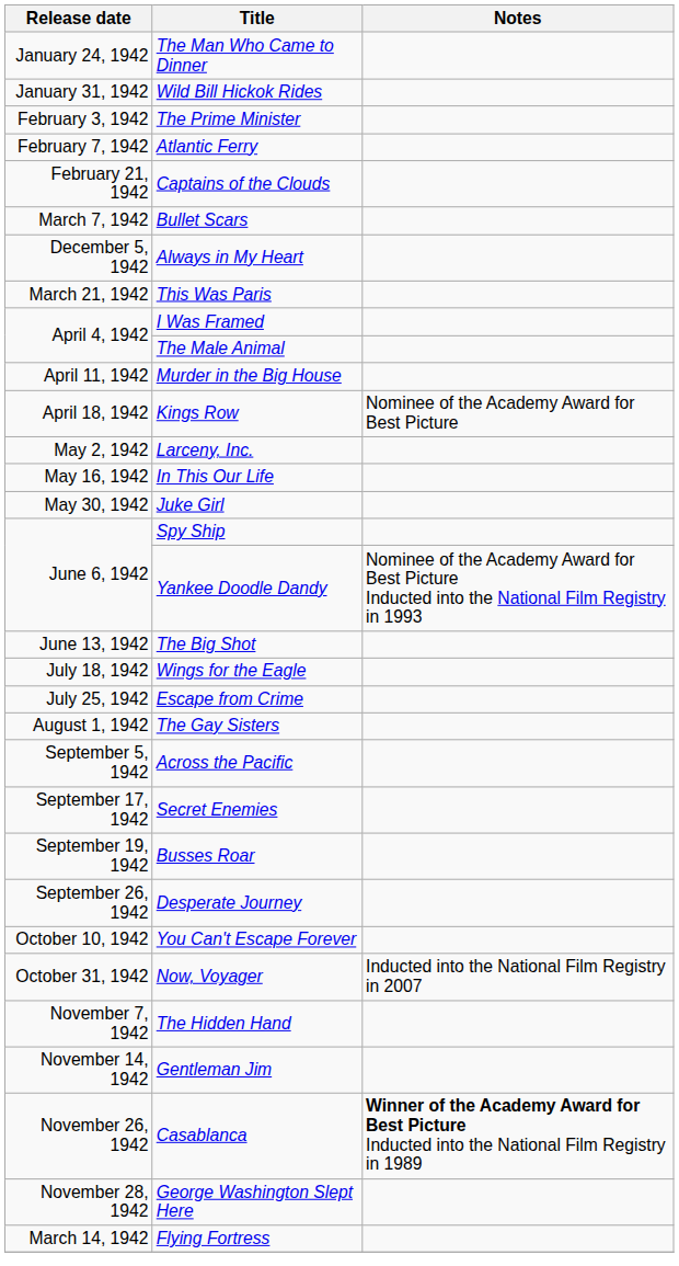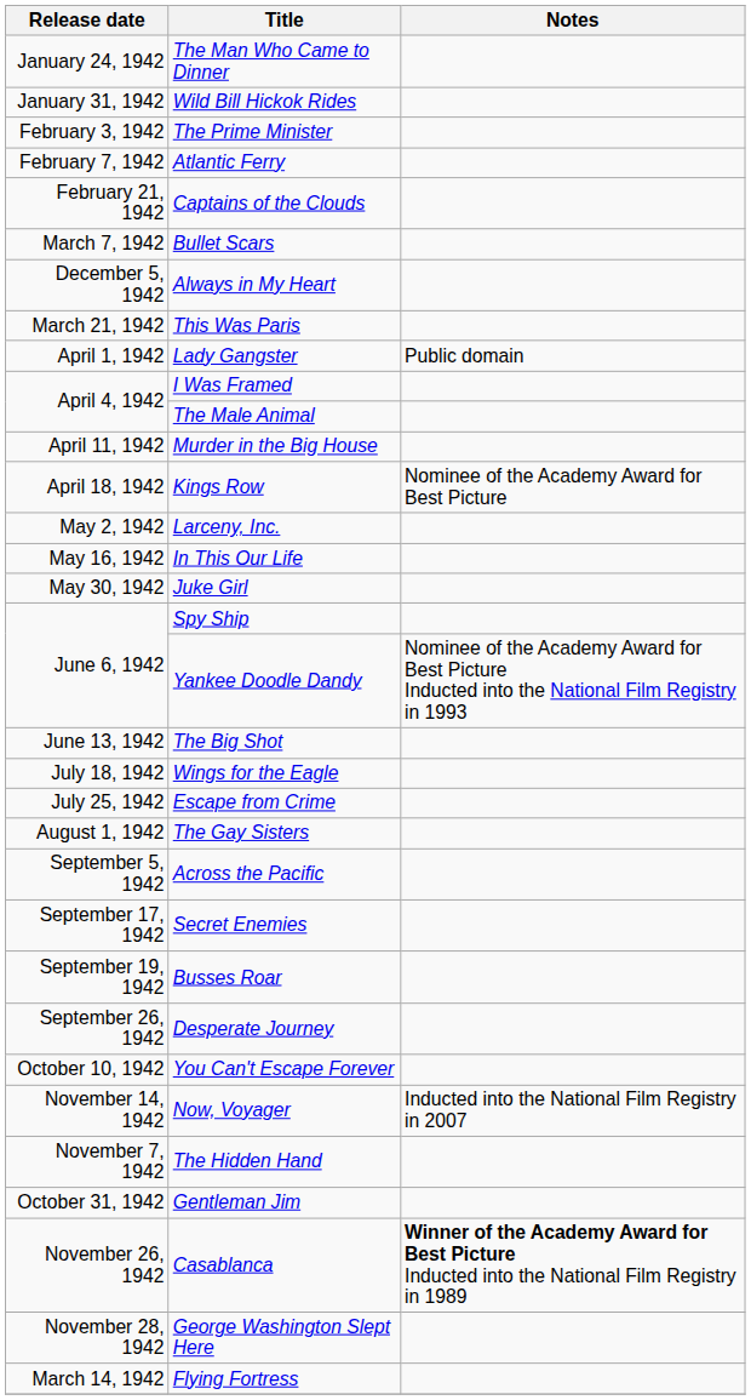+ row: April 1, 1942 | Lady Gangster | Public domain
Now, Voyager | Release date: October 31, 1942 -> November 14, 1942
Gentleman Jim | Release date: November 14, 1942 -> October 31, 1942
